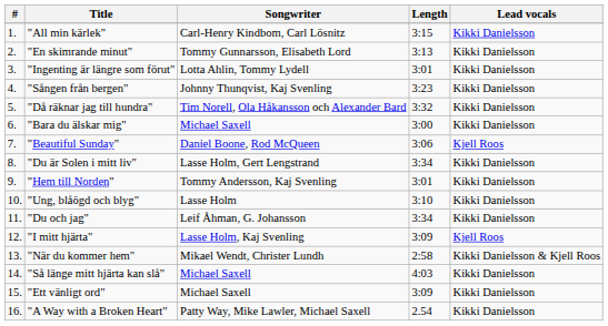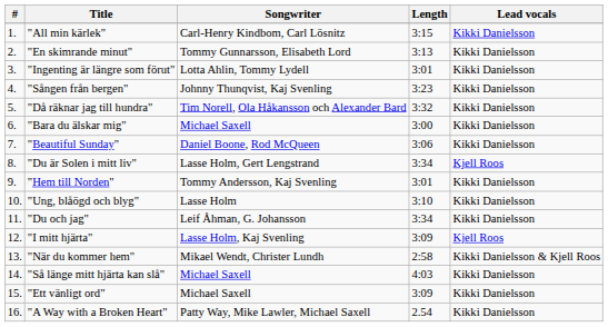"Beautiful Sunday" | Lead vocals: Kjell Roos -> Kikki Danielsson
"Du är Solen i mitt liv" | Lead vocals: Kikki Danielsson -> Kjell Roos
